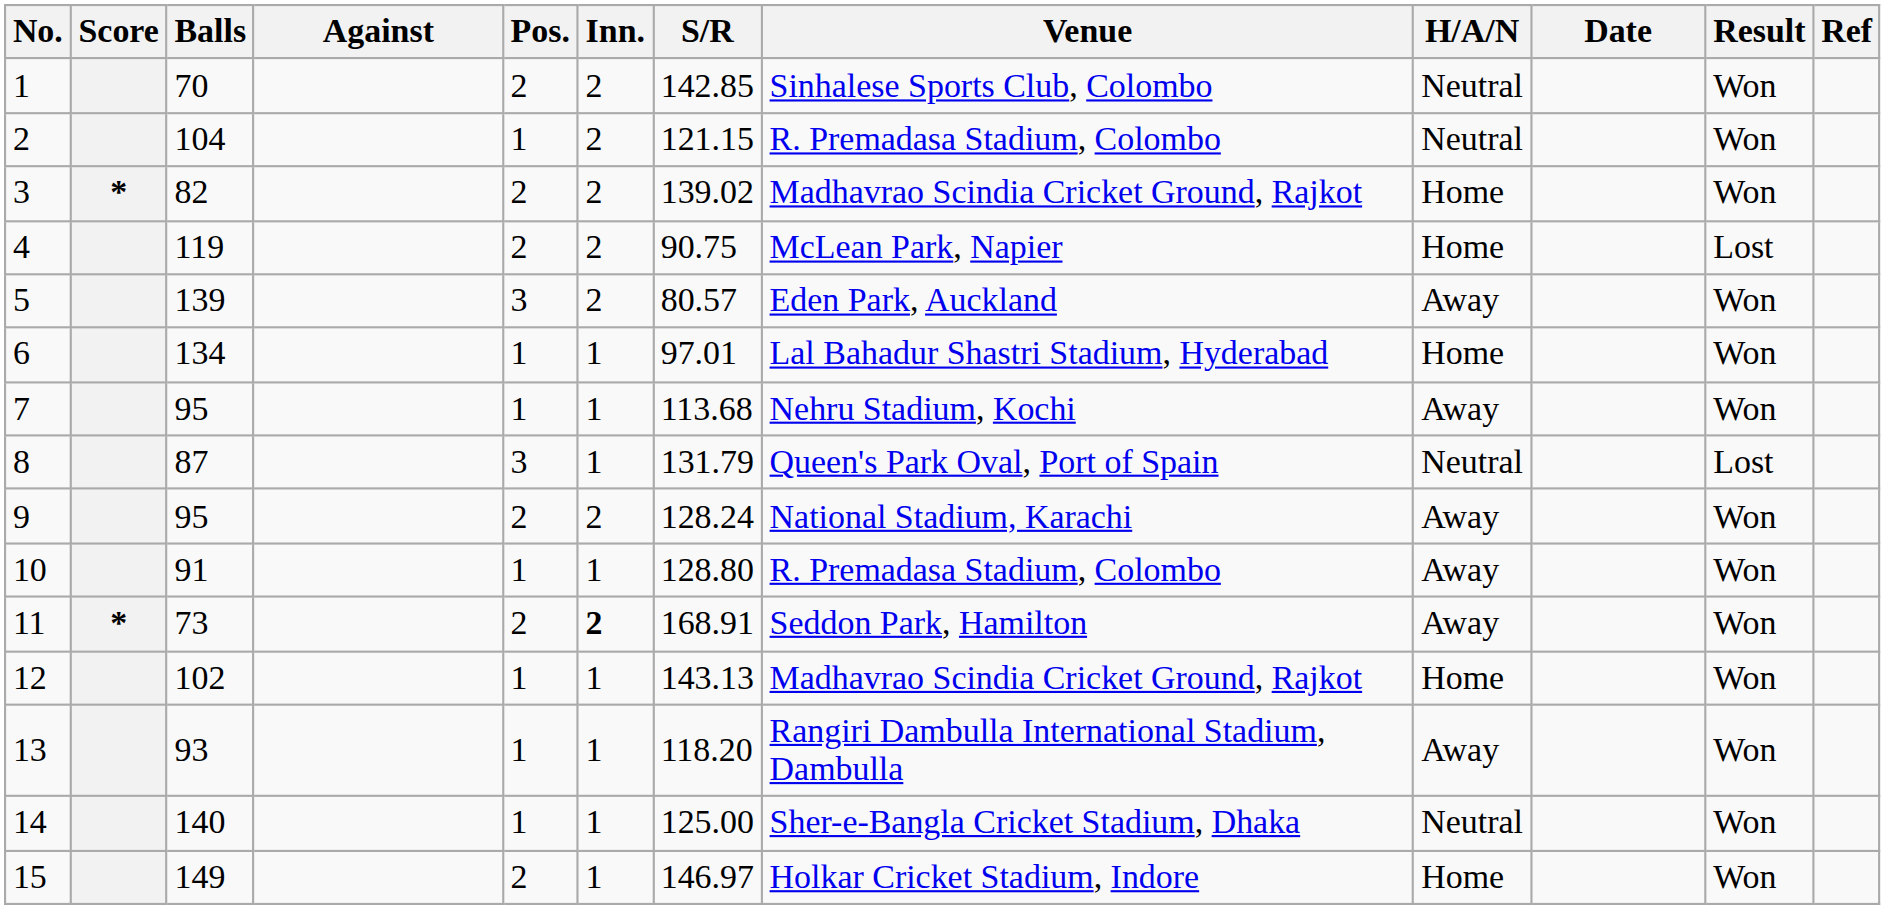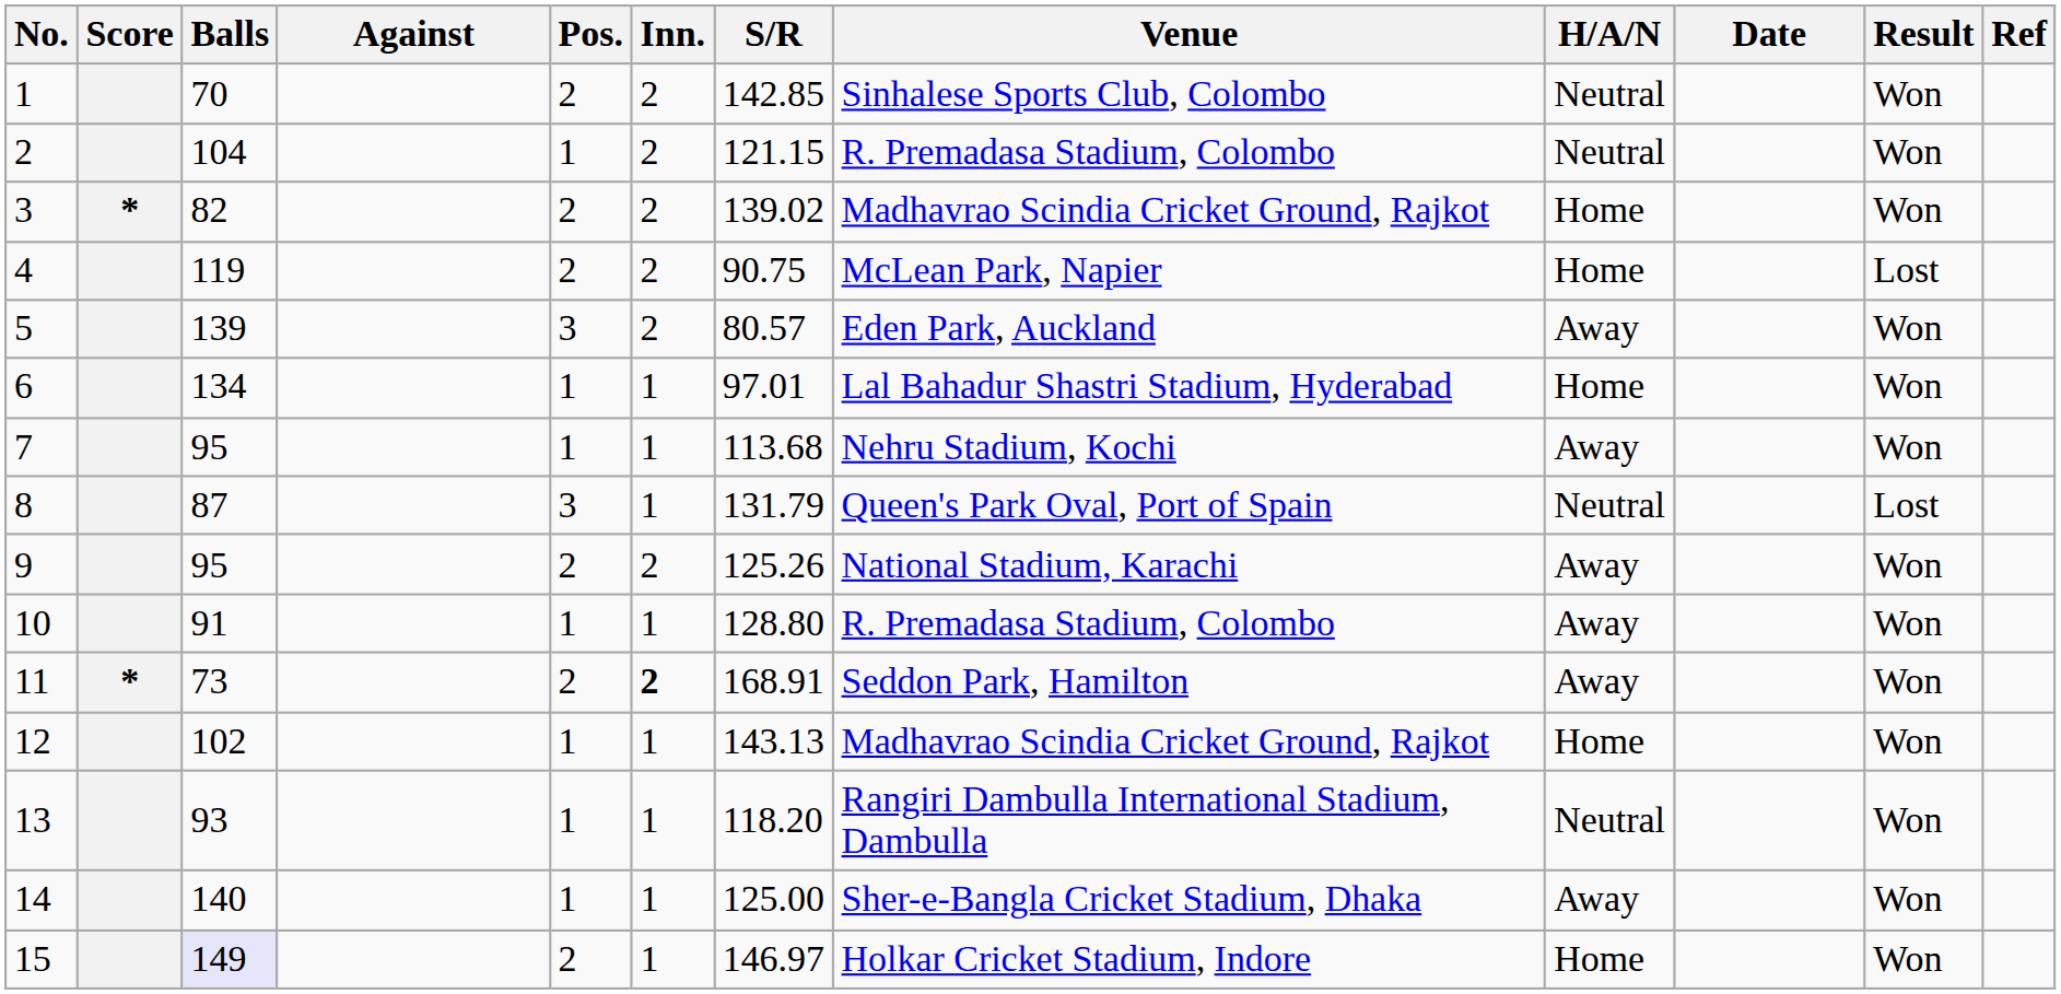9 | S/R: 128.24 -> 125.26
13 | H/A/N: Away -> Neutral
14 | H/A/N: Neutral -> Away
15 | Balls: no background -> lavender background
